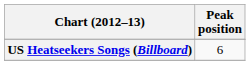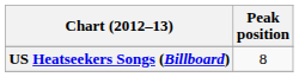US Heatseekers Songs (Billboard) | Peak position: 6 -> 8
